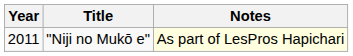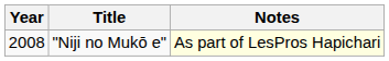"Niji no Mukō e" | Year: 2011 -> 2008
